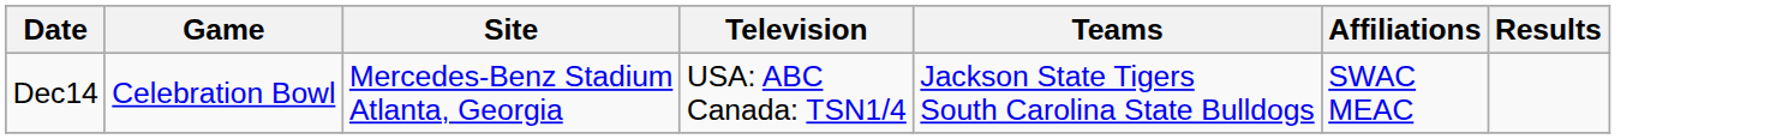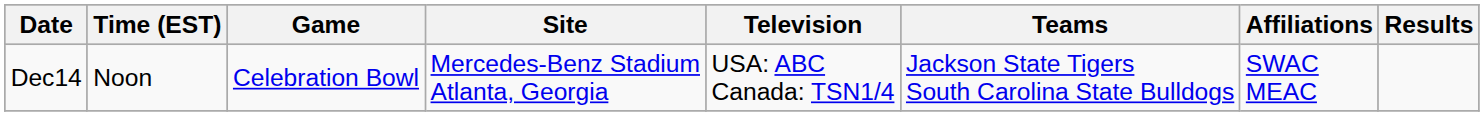+ column: Time (EST) | Noon
